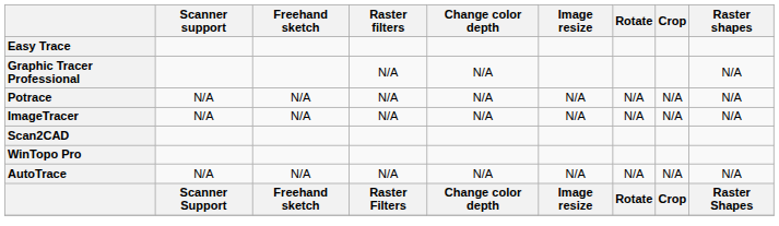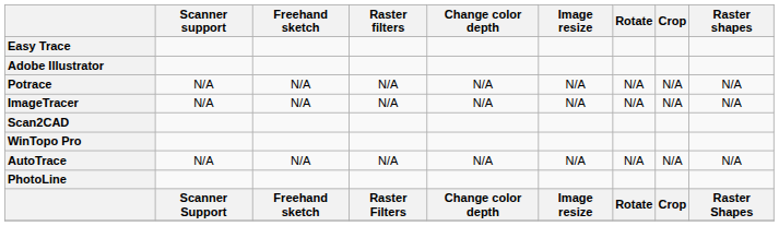- row: Graphic Tracer Professional | N/A | N/A | N/A
+ row: Adobe Illustrator
+ row: PhotoLine
